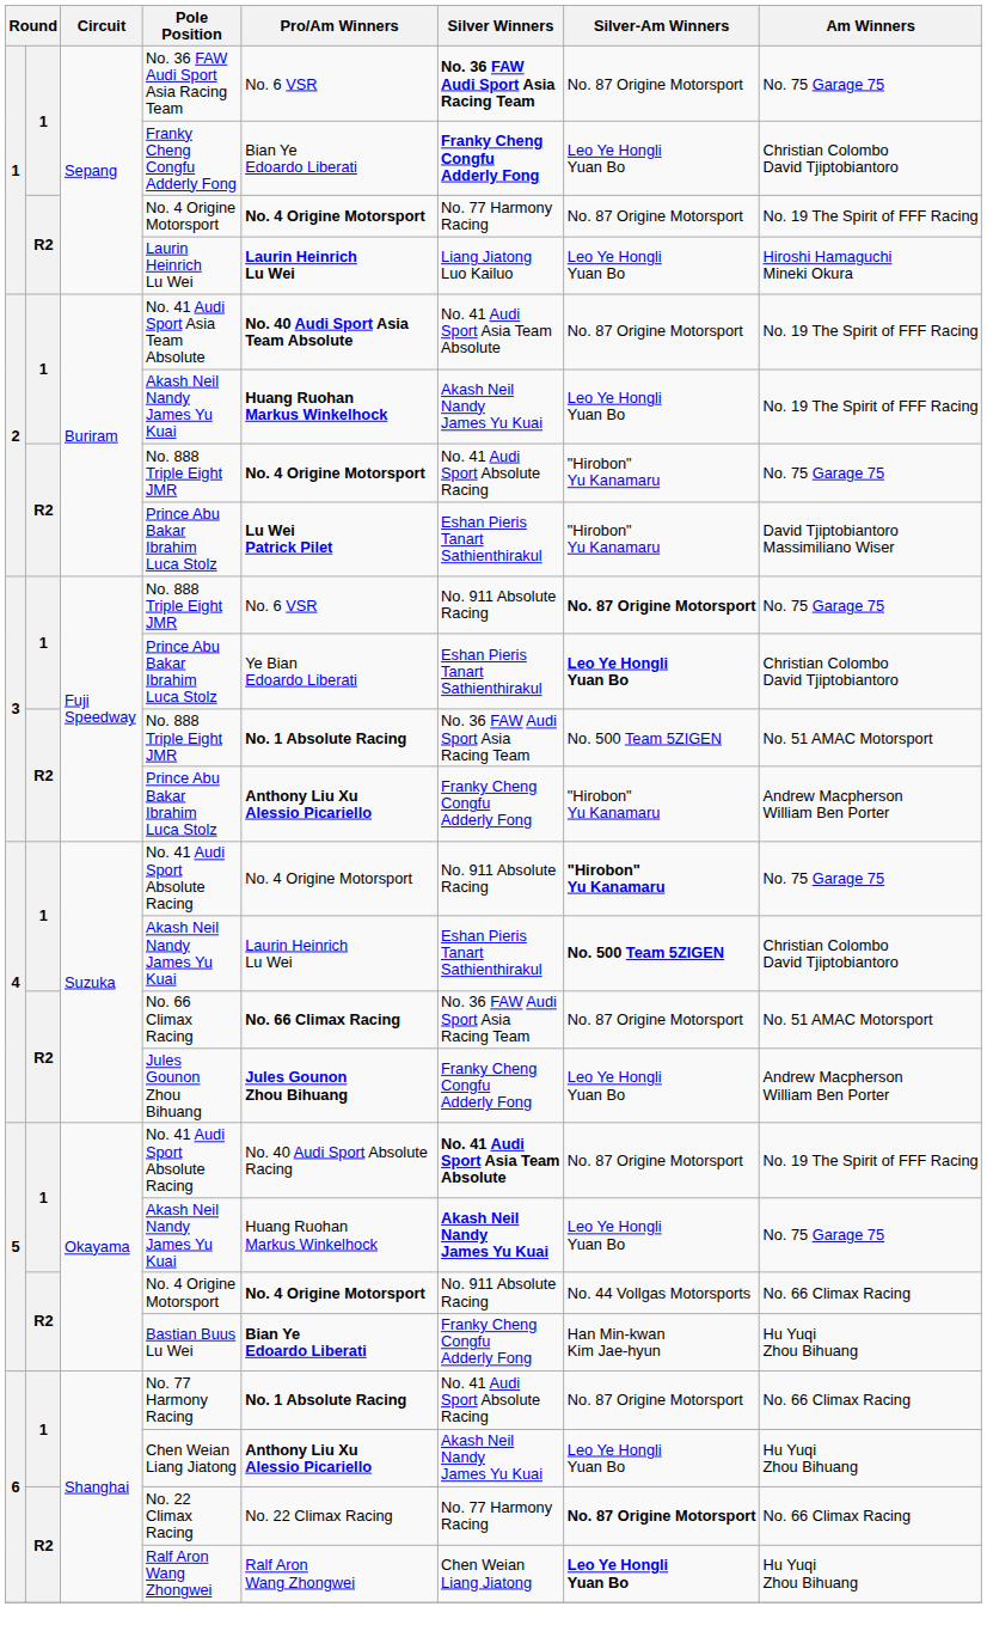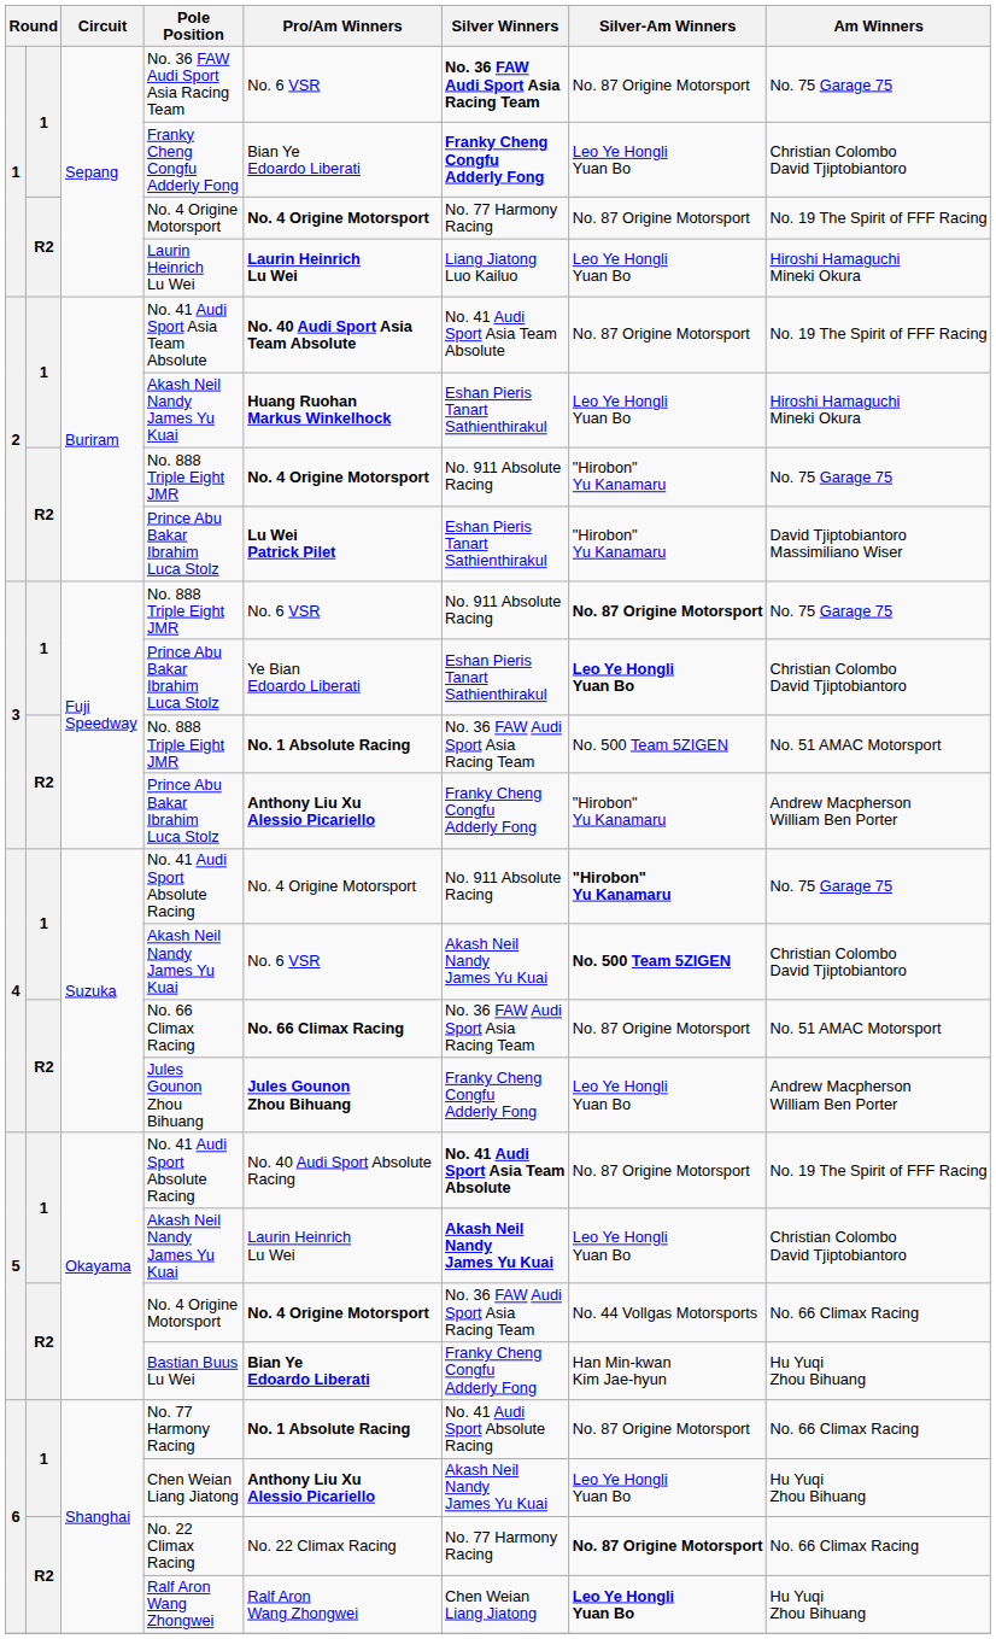2 / Akash Neil Nandy James Yu Kuai | Silver Winners: Akash Neil Nandy James Yu Kuai -> Eshan Pieris Tanart Sathienthirakul
2 / Akash Neil Nandy James Yu Kuai | Am Winners: No. 19 The Spirit of FFF Racing -> Hiroshi Hamaguchi Mineki Okura
2 / No. 888 Triple Eight JMR | Silver Winners: No. 41 Audi Sport Absolute Racing -> No. 911 Absolute Racing
4 / Akash Neil Nandy James Yu Kuai | Pro/Am Winners: Laurin Heinrich Lu Wei -> No. 6 VSR
4 / Akash Neil Nandy James Yu Kuai | Silver Winners: Eshan Pieris Tanart Sathienthirakul -> Akash Neil Nandy James Yu Kuai
5 / Akash Neil Nandy James Yu Kuai | Pro/Am Winners: Huang Ruohan Markus Winkelhock -> Laurin Heinrich Lu Wei
5 / Akash Neil Nandy James Yu Kuai | Am Winners: No. 75 Garage 75 -> Christian Colombo David Tjiptobiantoro
5 / No. 4 Origine Motorsport | Silver Winners: No. 911 Absolute Racing -> No. 36 FAW Audi Sport Asia Racing Team
